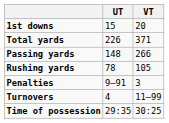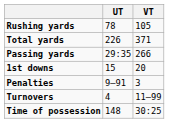rows swapped: 1st downs <-> Rushing yards
Passing yards | UT: 148 -> 29:35
Time of possession | UT: 29:35 -> 148
